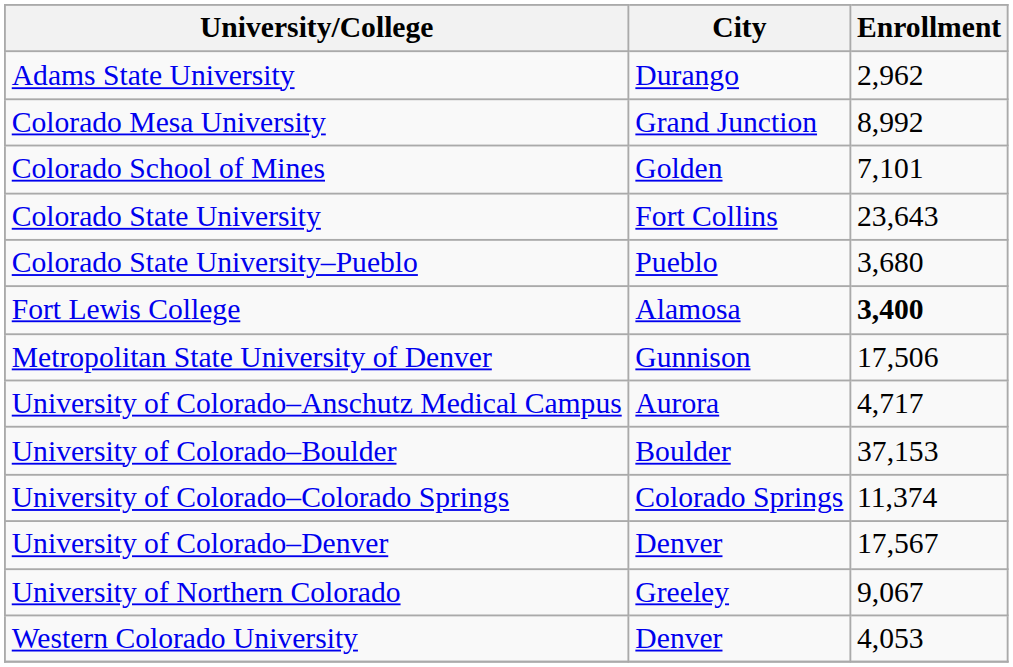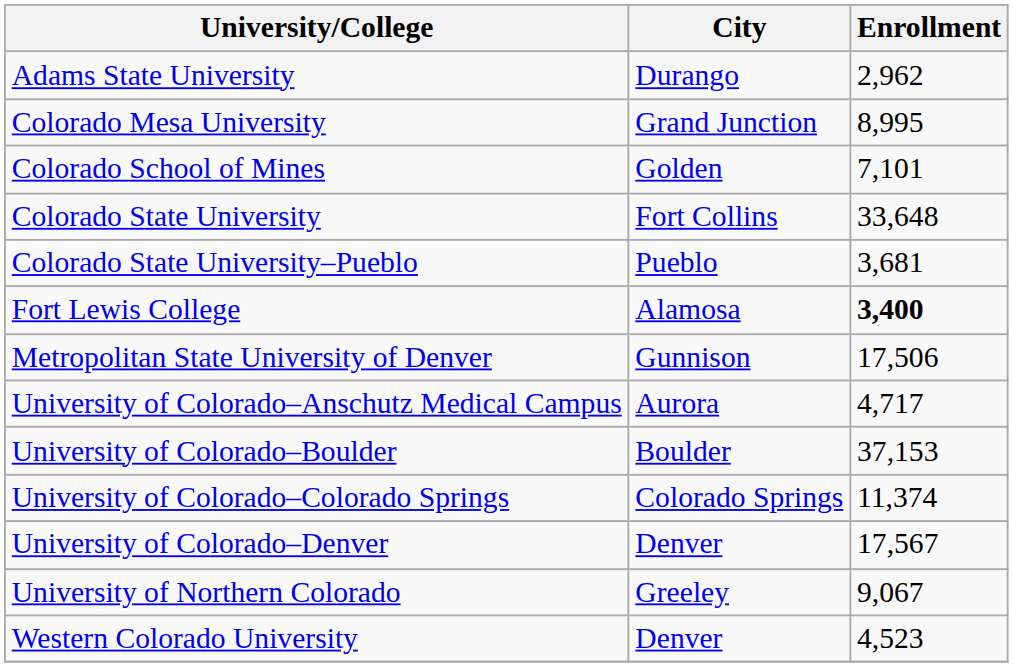Colorado Mesa University | Enrollment: 8,992 -> 8,995
Colorado State University | Enrollment: 23,643 -> 33,648
Colorado State University–Pueblo | Enrollment: 3,680 -> 3,681
Western Colorado University | Enrollment: 4,053 -> 4,523
